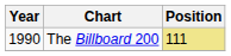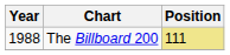The Billboard 200 | Year: 1990 -> 1988
